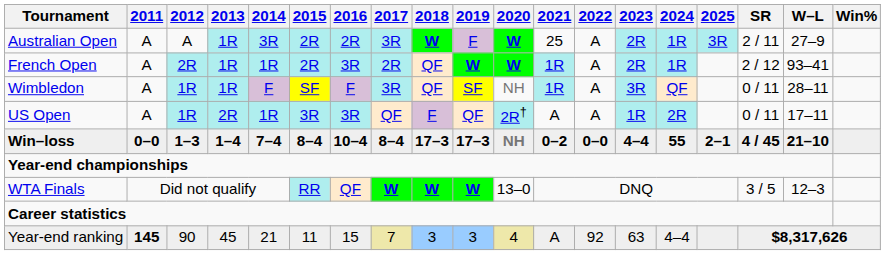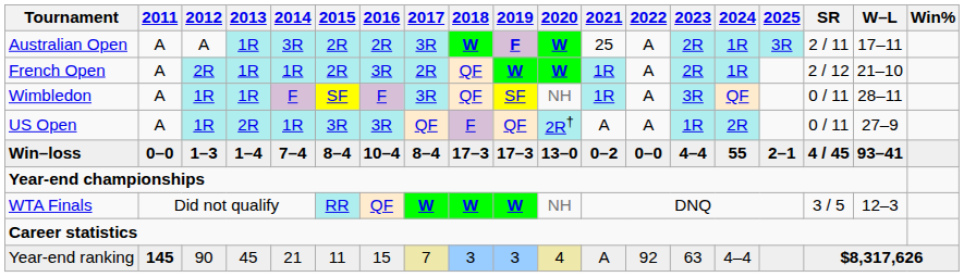Australian Open | 2019: normal -> bold
Australian Open | W–L: 27–9 -> 17–11
French Open | W–L: 93–41 -> 21–10
US Open | W–L: 17–11 -> 27–9
Win–loss | 2020: NH -> 13–0
Win–loss | W–L: 21–10 -> 93–41
WTA Finals | 2020: 13–0 -> NH
